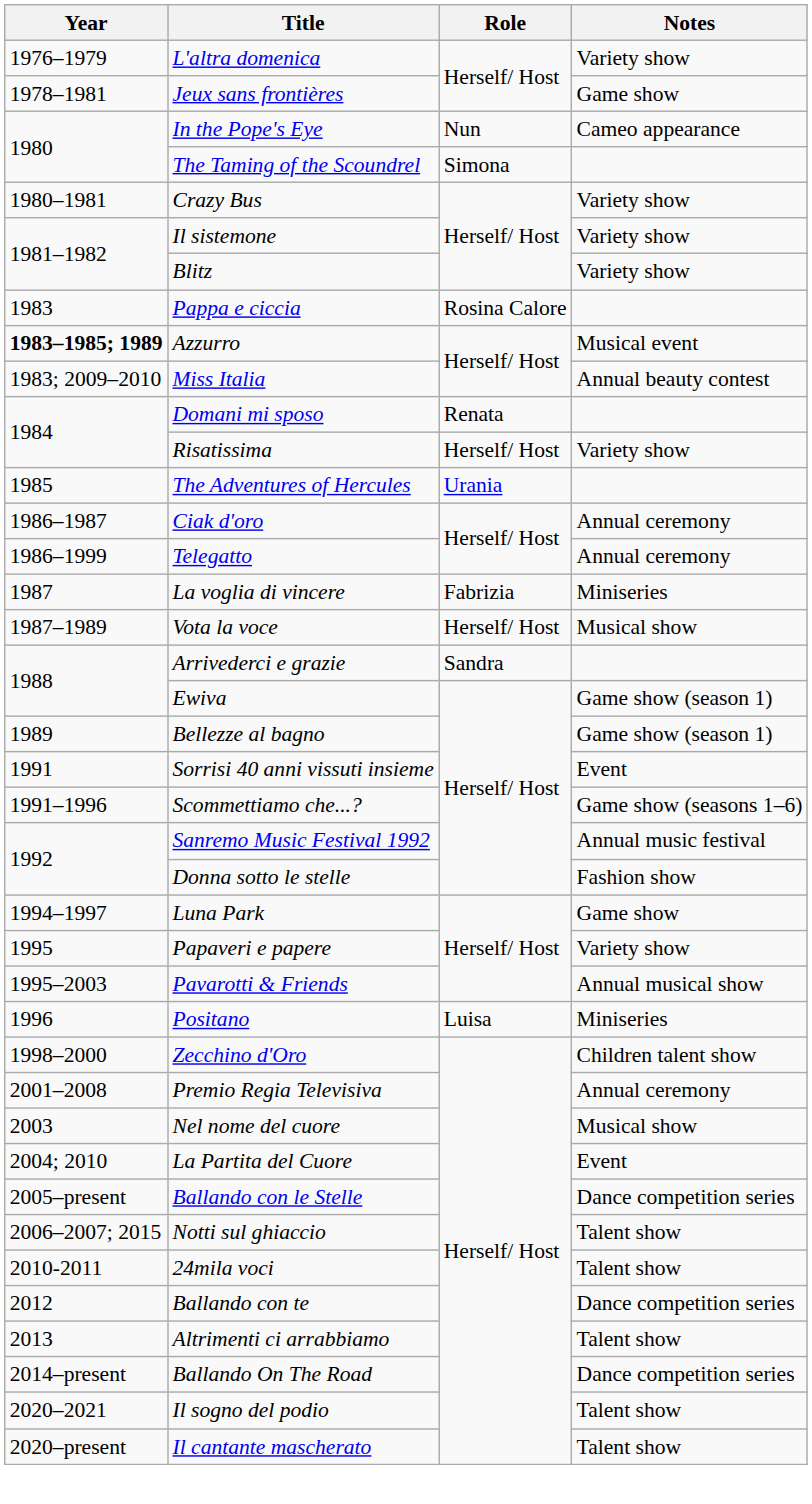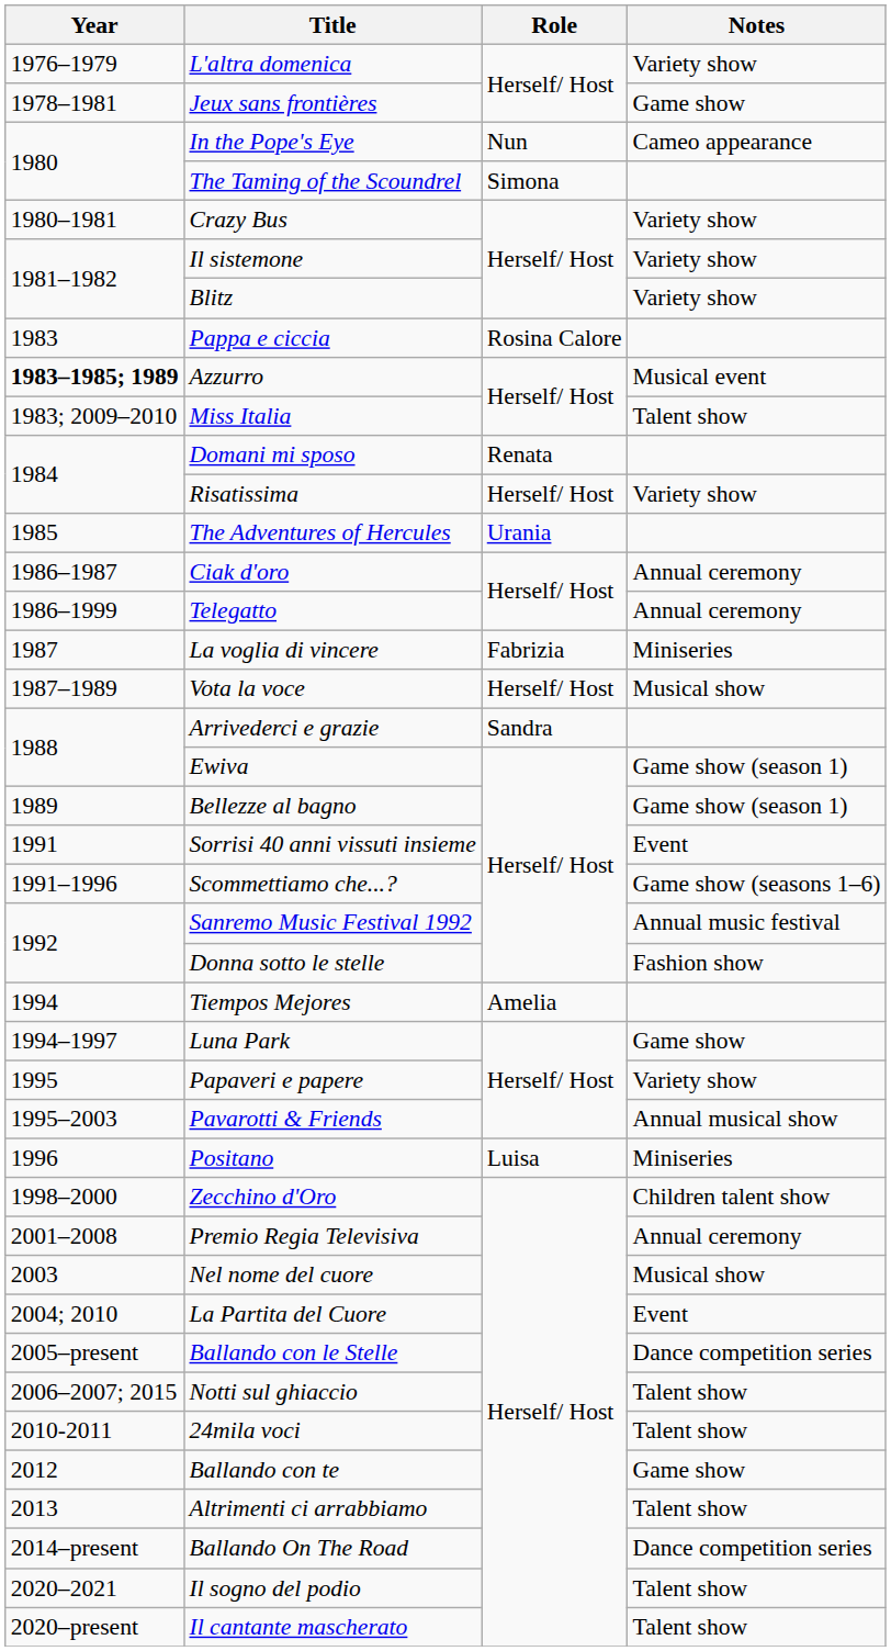Miss Italia | Notes: Annual beauty contest -> Talent show
+ row: 1994 | Tiempos Mejores | Amelia
Ballando con te | Notes: Dance competition series -> Game show
